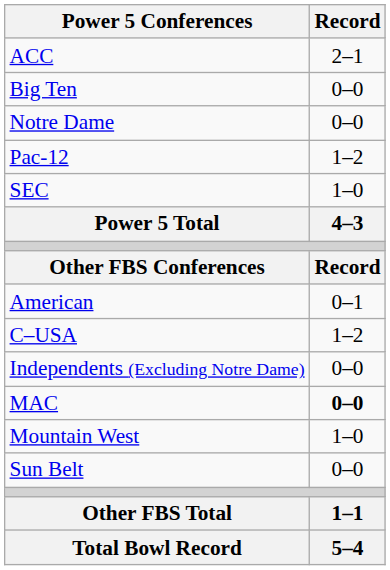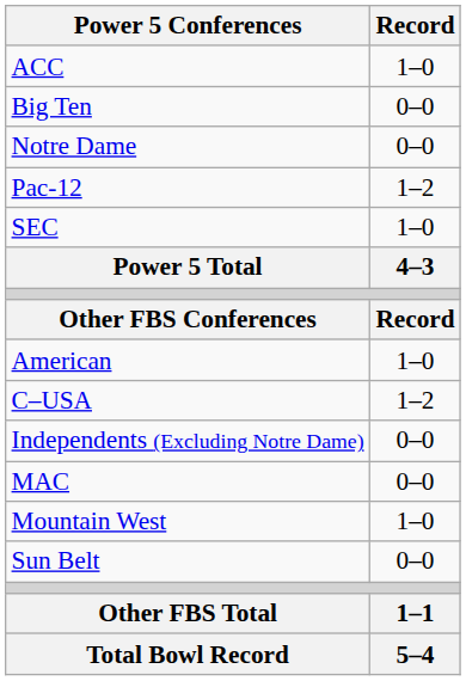ACC | Record: 2–1 -> 1–0
American | Record: 0–1 -> 1–0
MAC | Record: bold -> normal
